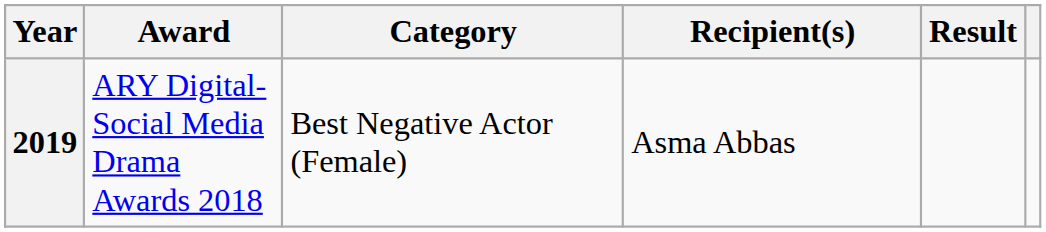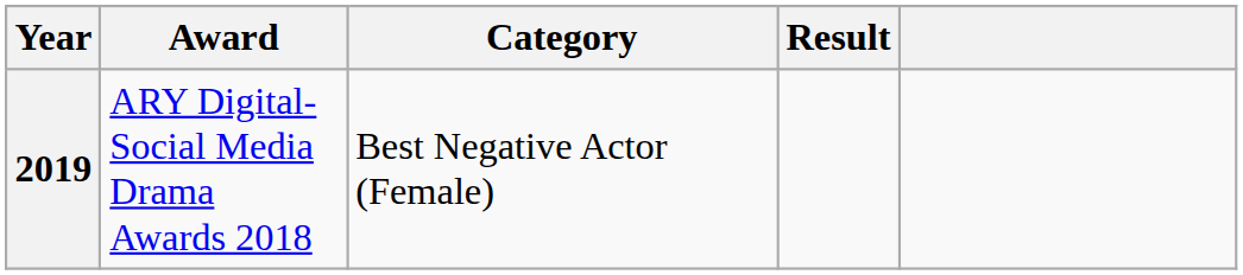- column: Recipient(s) | Asma Abbas
